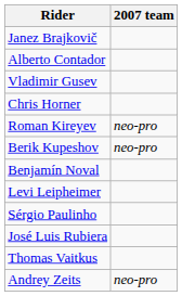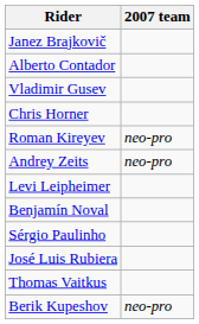rows swapped: Berik Kupeshov <-> Andrey Zeits
rows swapped: Levi Leipheimer <-> Benjamín Noval
